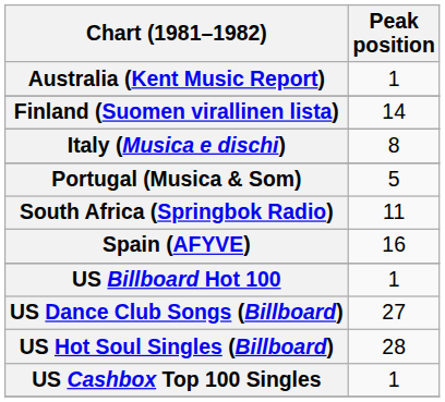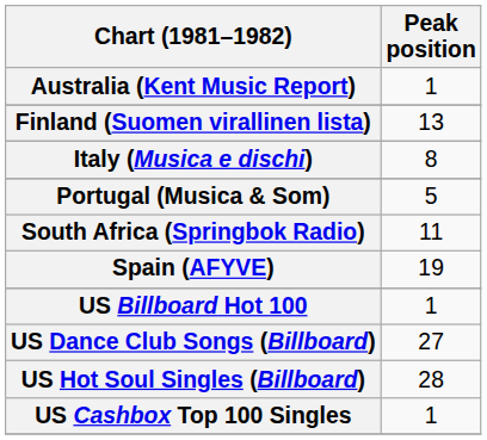Finland (Suomen virallinen lista) | Peak position: 14 -> 13
Spain (AFYVE) | Peak position: 16 -> 19
